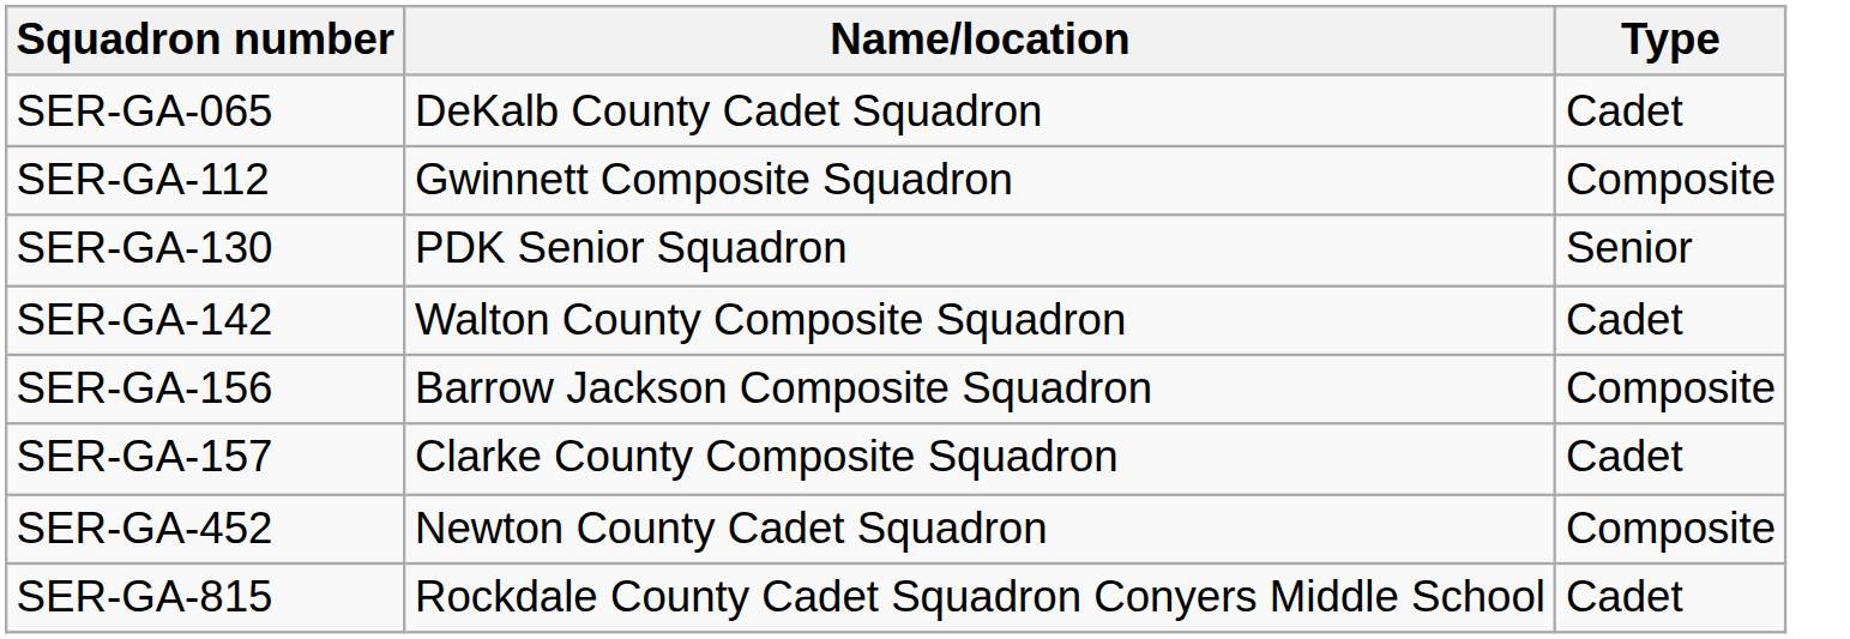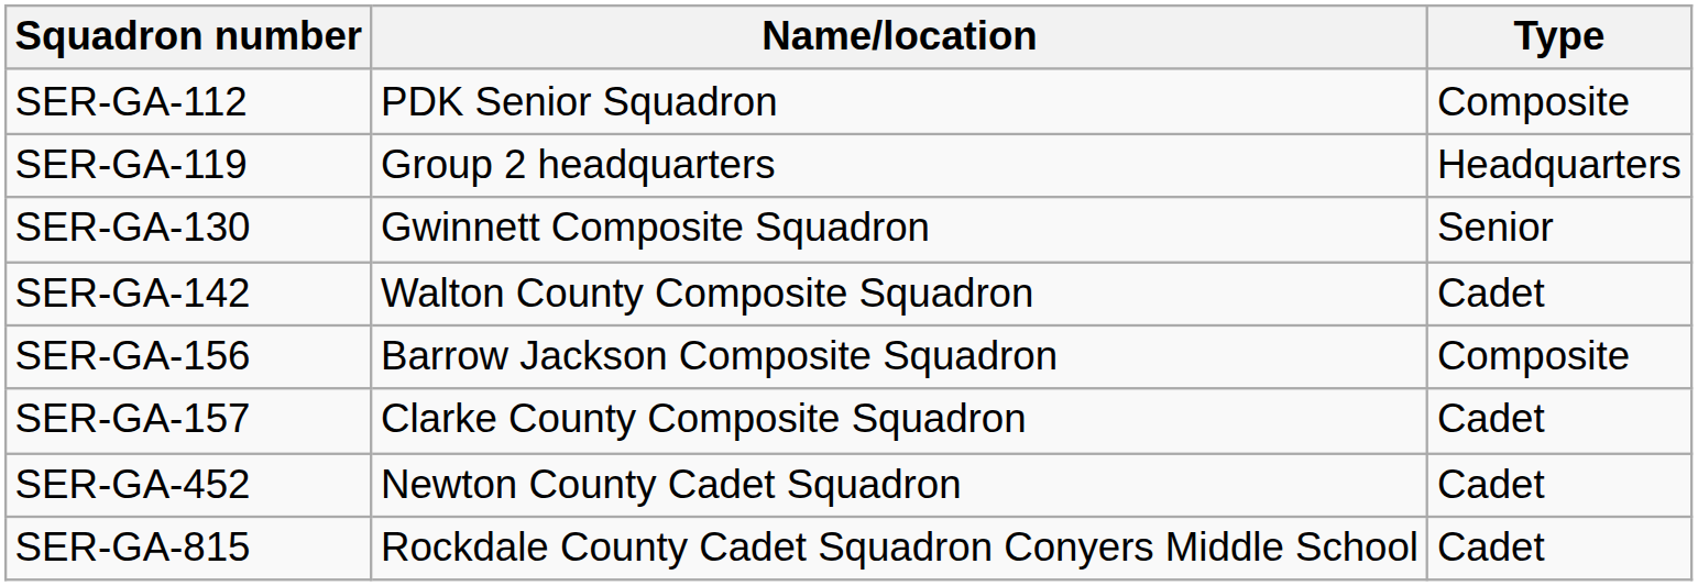- row: SER-GA-065 | DeKalb County Cadet Squadron | Cadet
SER-GA-112 | Name/location: Gwinnett Composite Squadron -> PDK Senior Squadron
+ row: SER-GA-119 | Group 2 headquarters | Headquarters
SER-GA-130 | Name/location: PDK Senior Squadron -> Gwinnett Composite Squadron
SER-GA-452 | Type: Composite -> Cadet
